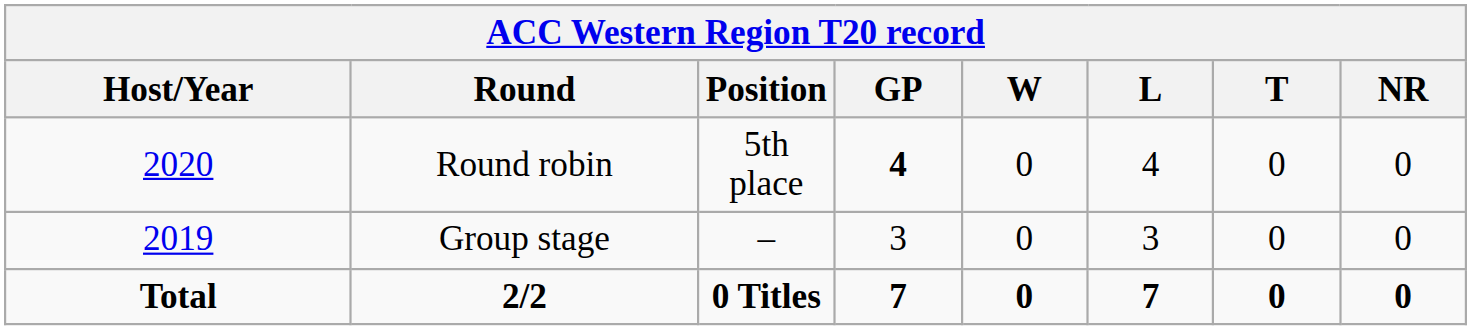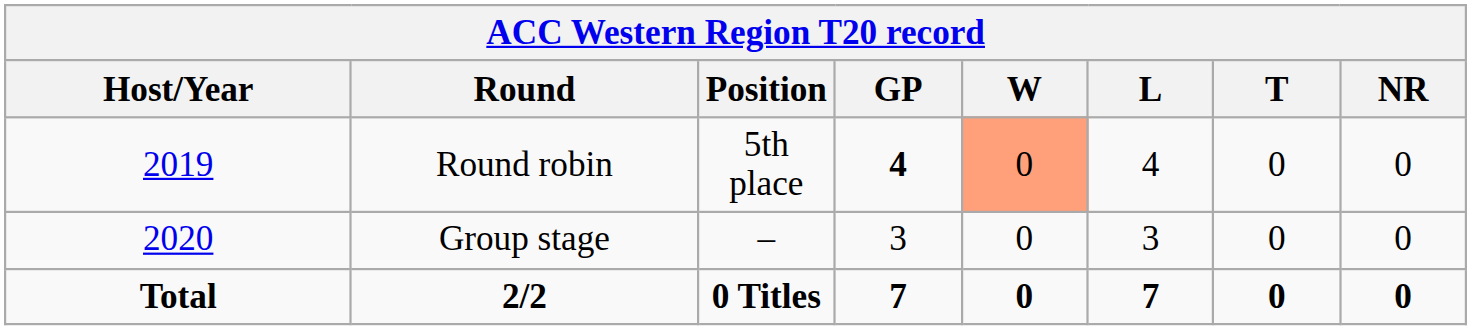Round robin | Host/Year: 2020 -> 2019
Round robin | W: no background -> lightsalmon background
Group stage | Host/Year: 2019 -> 2020
